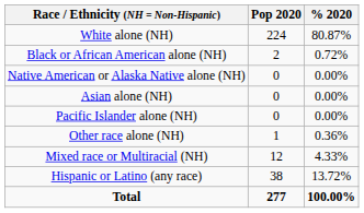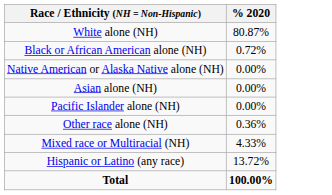- column: Pop 2020 | 224 | 2 | 0 | 0 | 0 | 1 | 12 | 38 | 277
